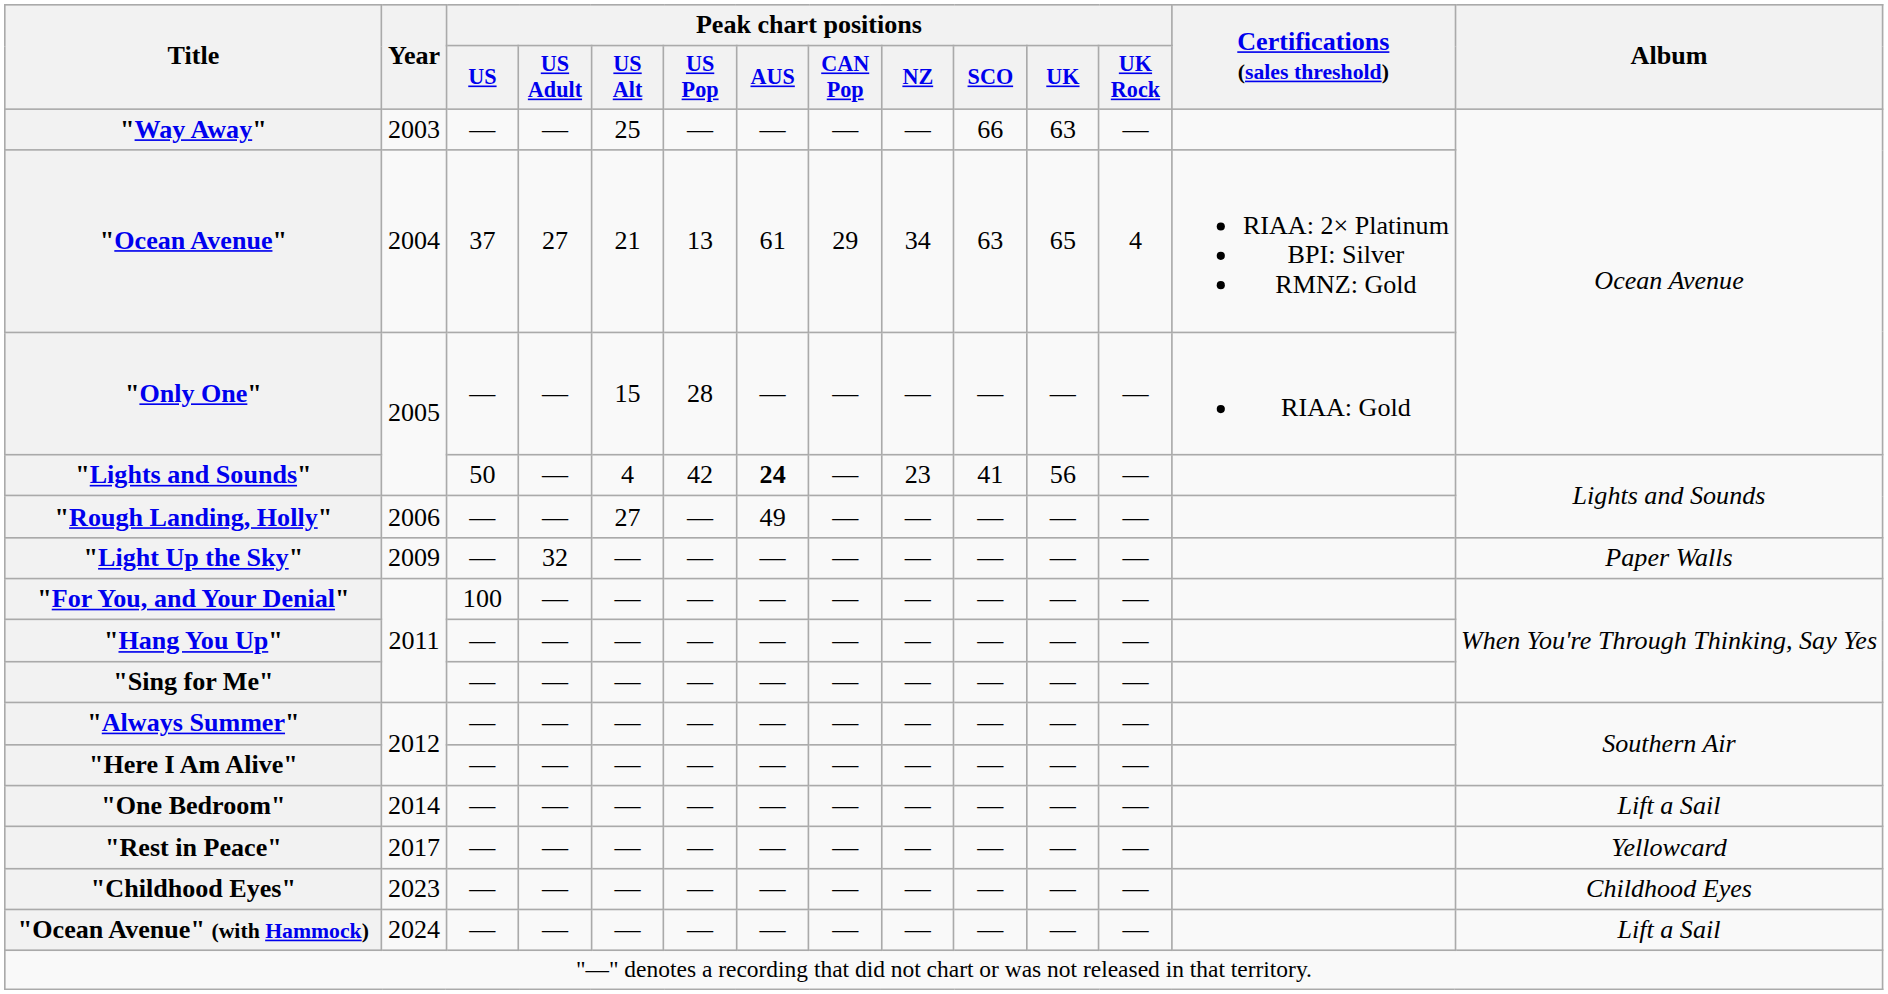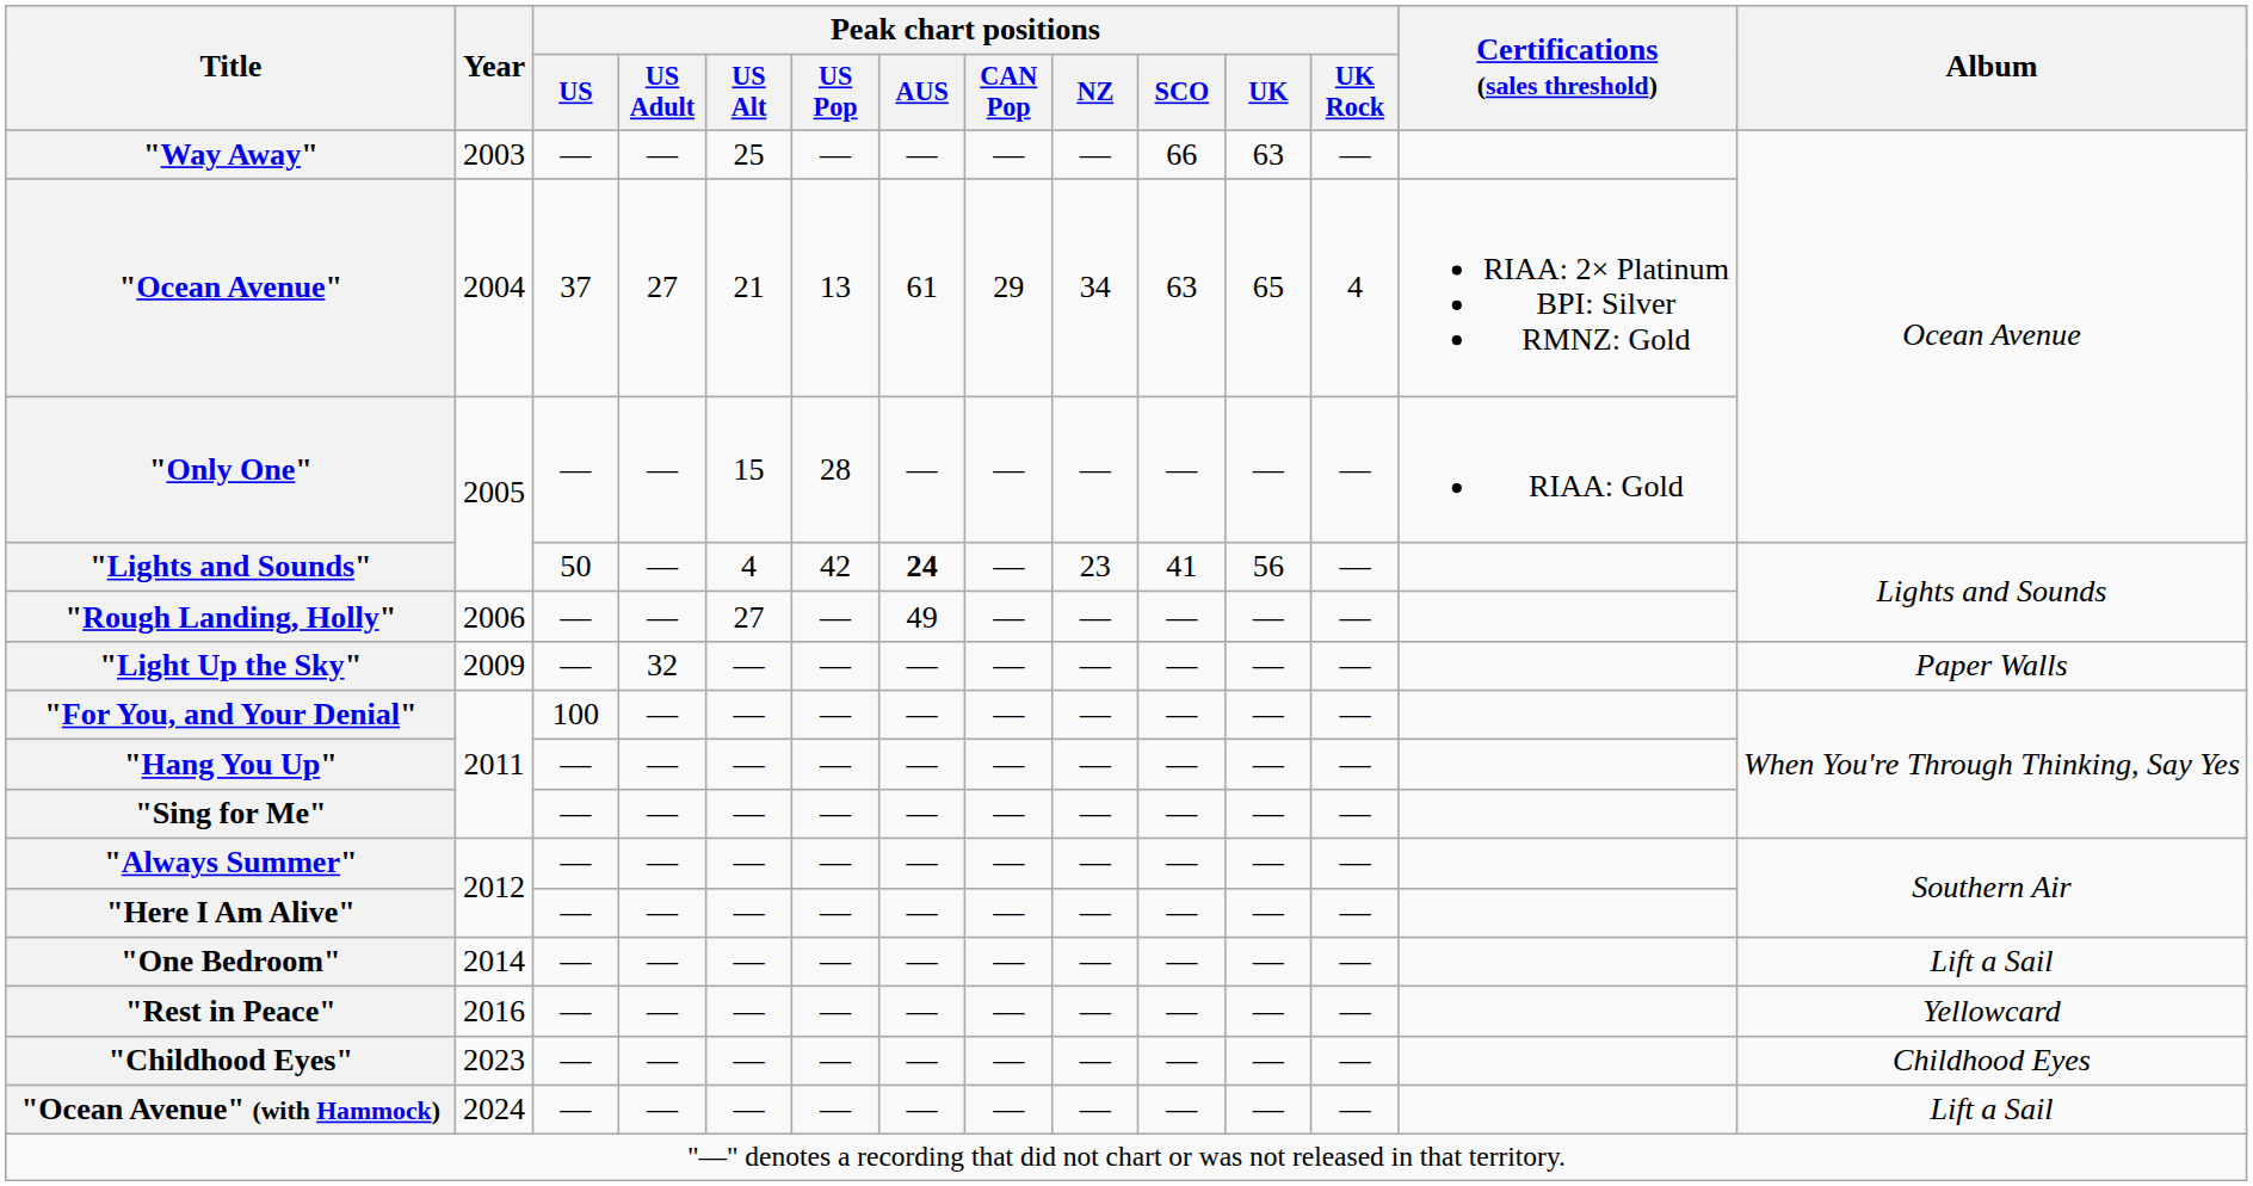"Rest in Peace" | Year: 2017 -> 2016
